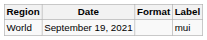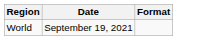- column: Label | mui
